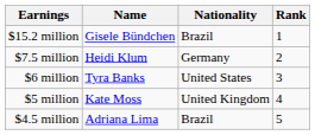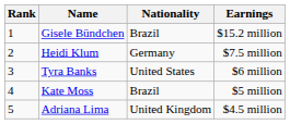columns swapped: Rank <-> Earnings
Kate Moss | Nationality: United Kingdom -> Brazil
Adriana Lima | Nationality: Brazil -> United Kingdom
